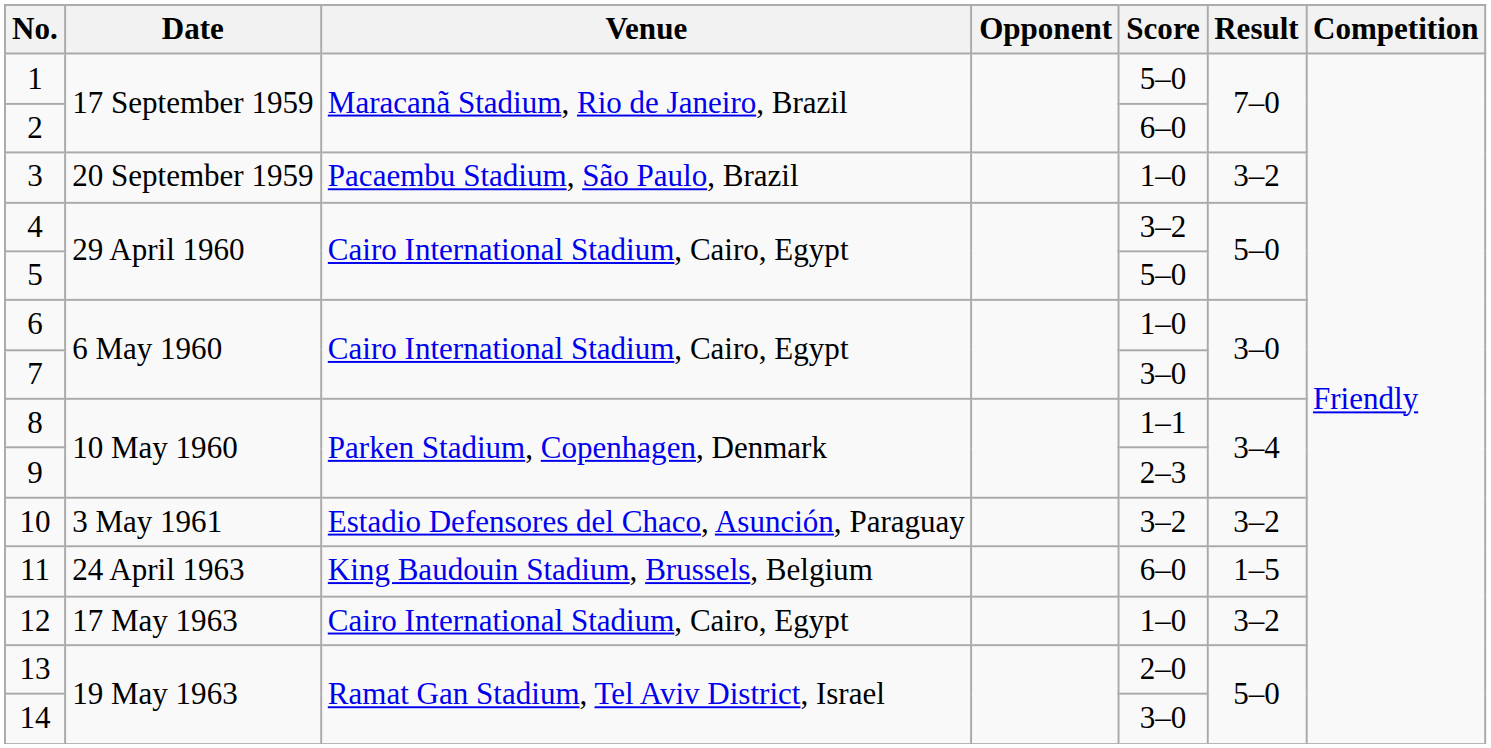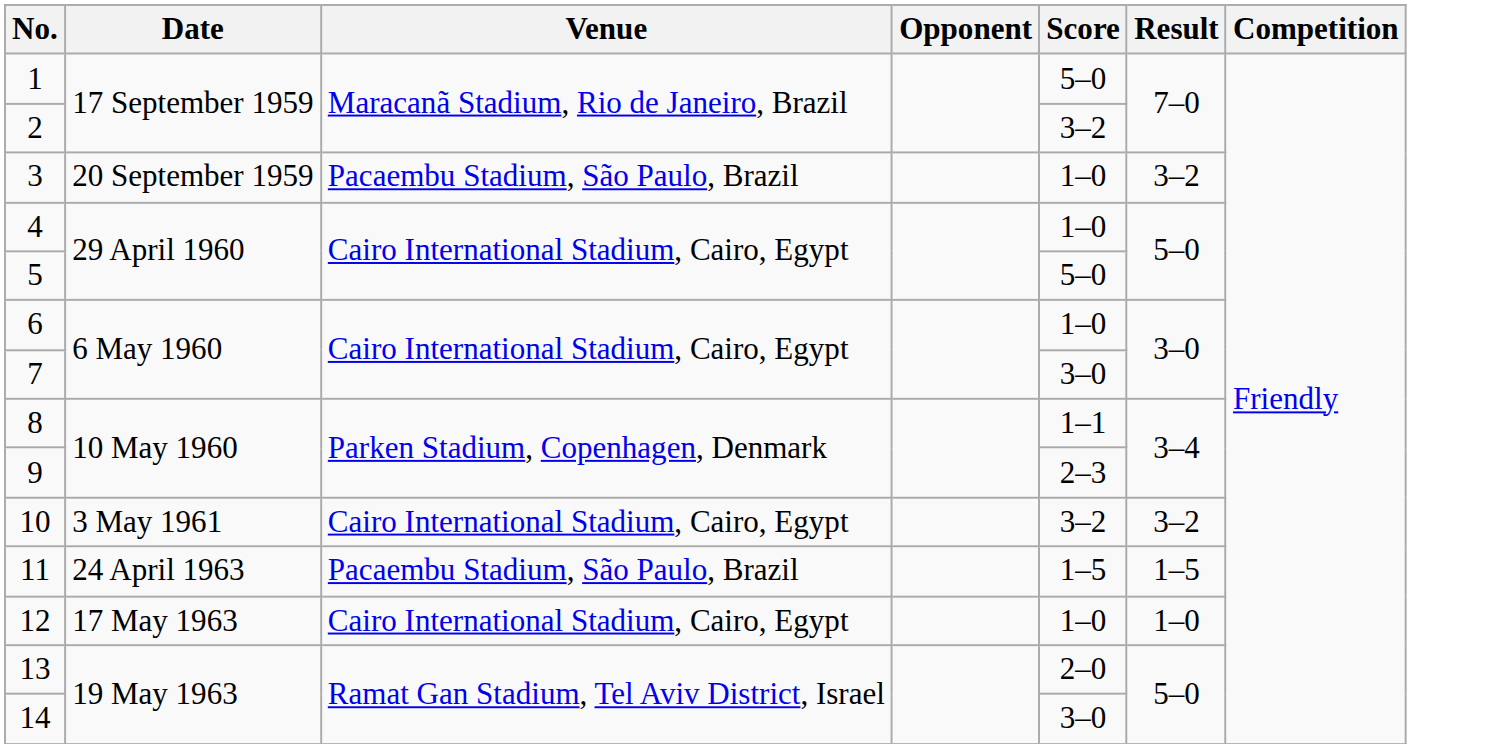2 | Score: 6–0 -> 3–2
4 | Score: 3–2 -> 1–0
10 | Venue: Estadio Defensores del Chaco, Asunción, Paraguay -> Cairo International Stadium, Cairo, Egypt
11 | Venue: King Baudouin Stadium, Brussels, Belgium -> Pacaembu Stadium, São Paulo, Brazil
11 | Score: 6–0 -> 1–5
12 | Result: 3–2 -> 1–0
